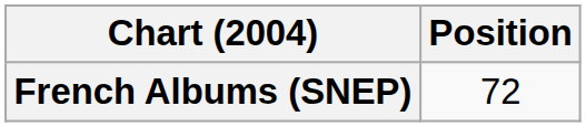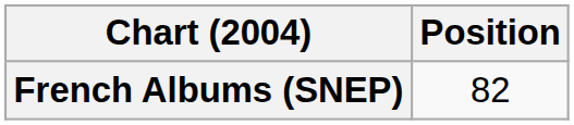French Albums (SNEP) | Position: 72 -> 82
